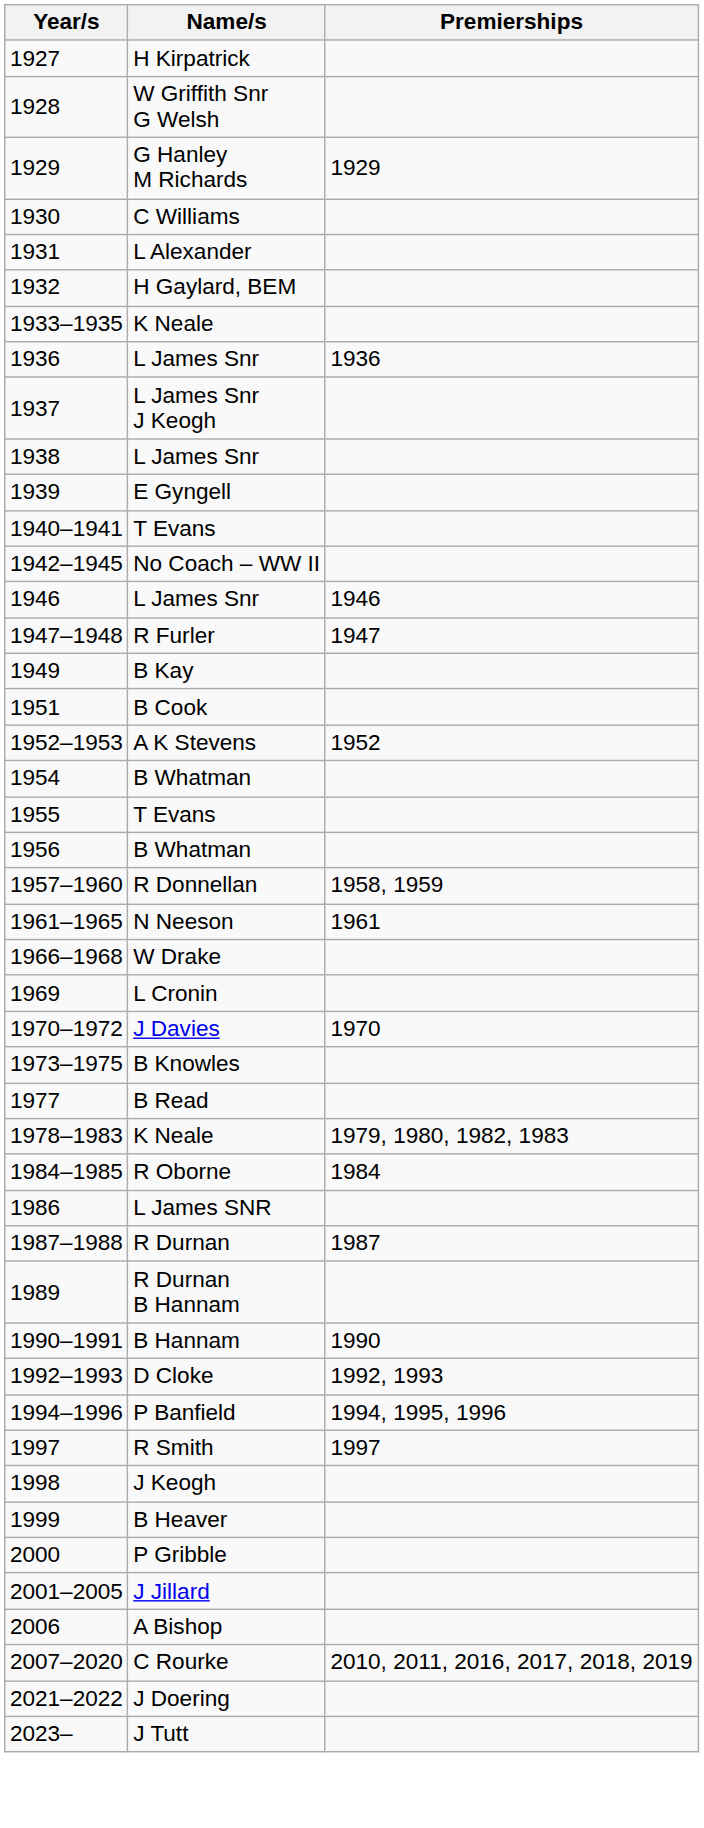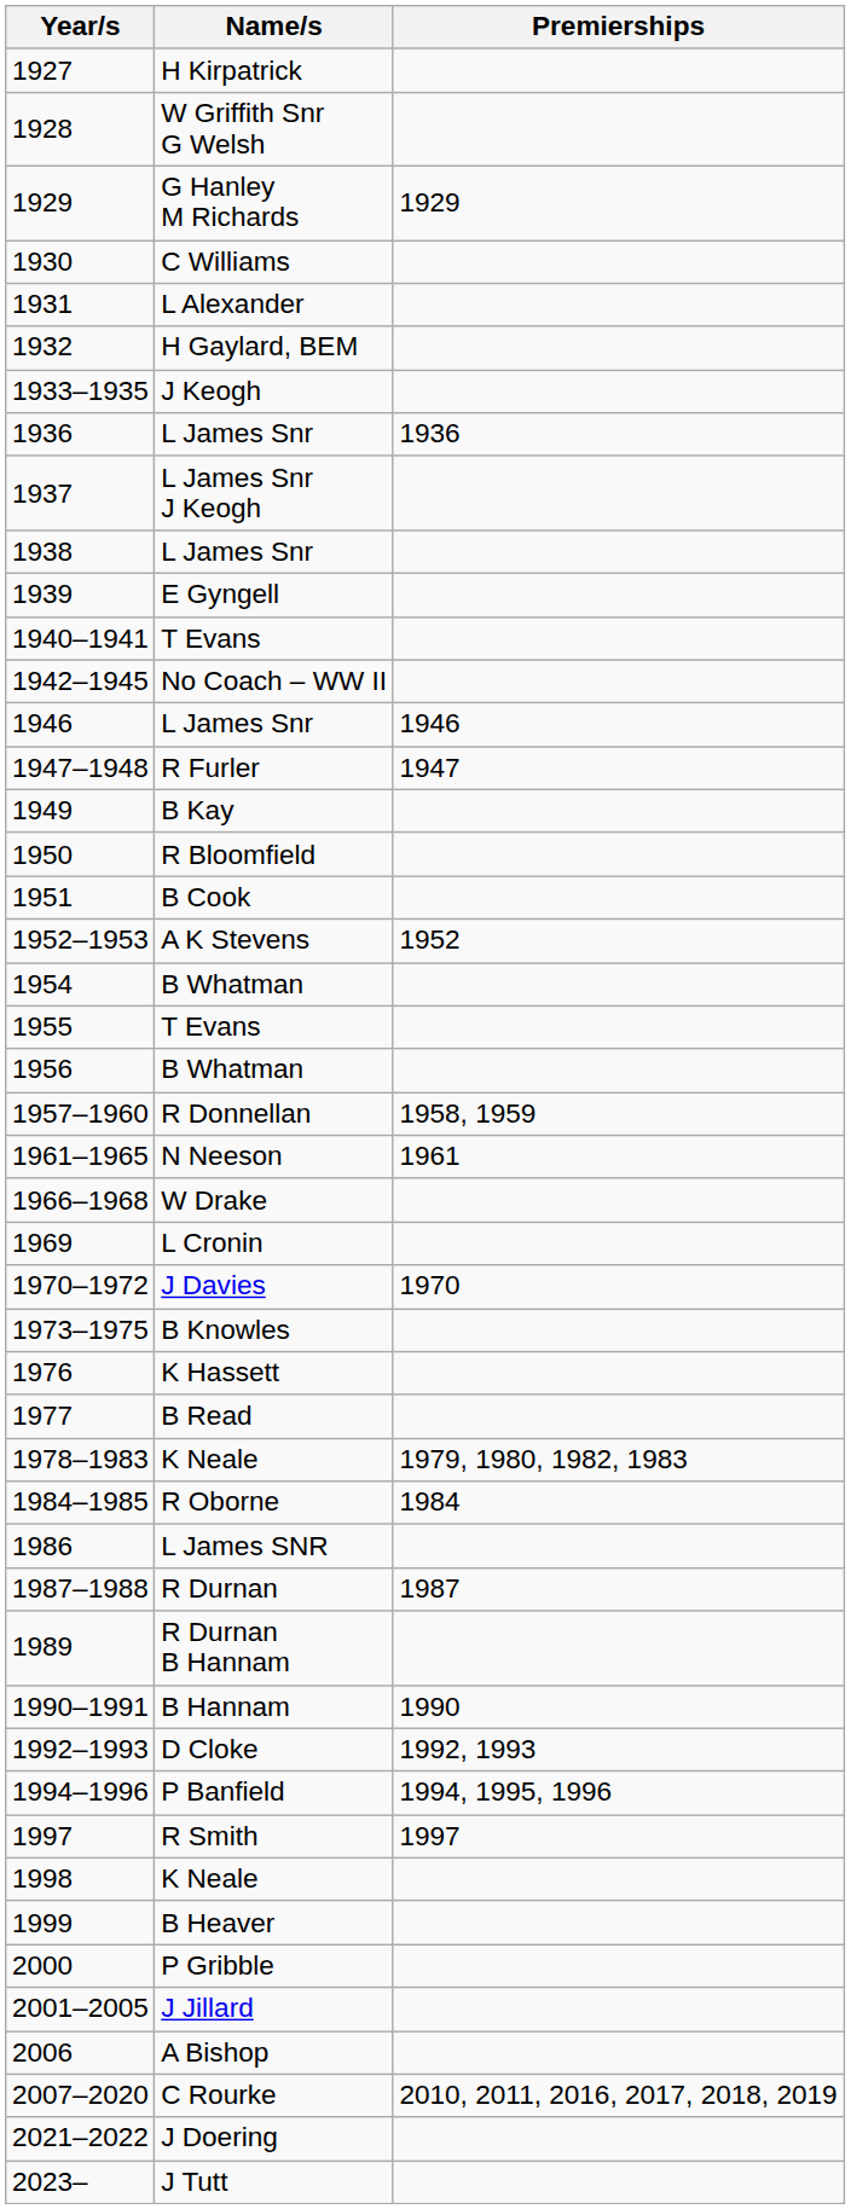1933–1935 | Name/s: K Neale -> J Keogh
+ row: 1950 | R Bloomfield
+ row: 1976 | K Hassett
1998 | Name/s: J Keogh -> K Neale
